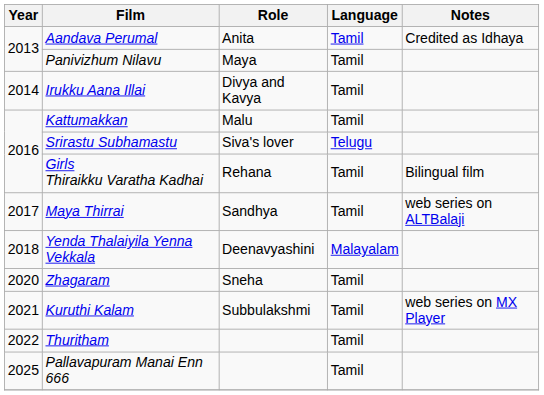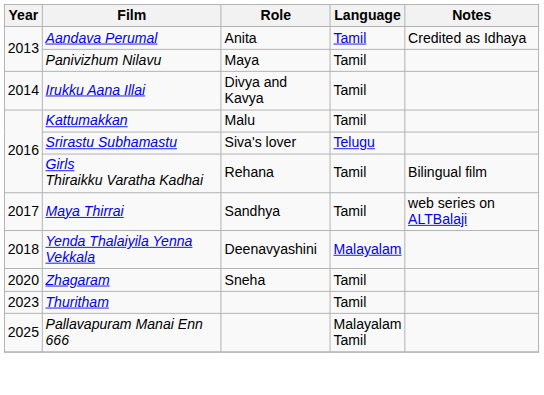- row: 2021 | Kuruthi Kalam | Subbulakshmi | Tamil | web series on MX Player
Thuritham | Year: 2022 -> 2023
Pallavapuram Manai Enn 666 | Language: Tamil -> Malayalam Tamil
